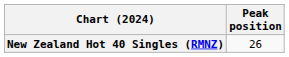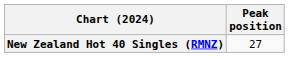New Zealand Hot 40 Singles (RMNZ) | Peak position: 26 -> 27
